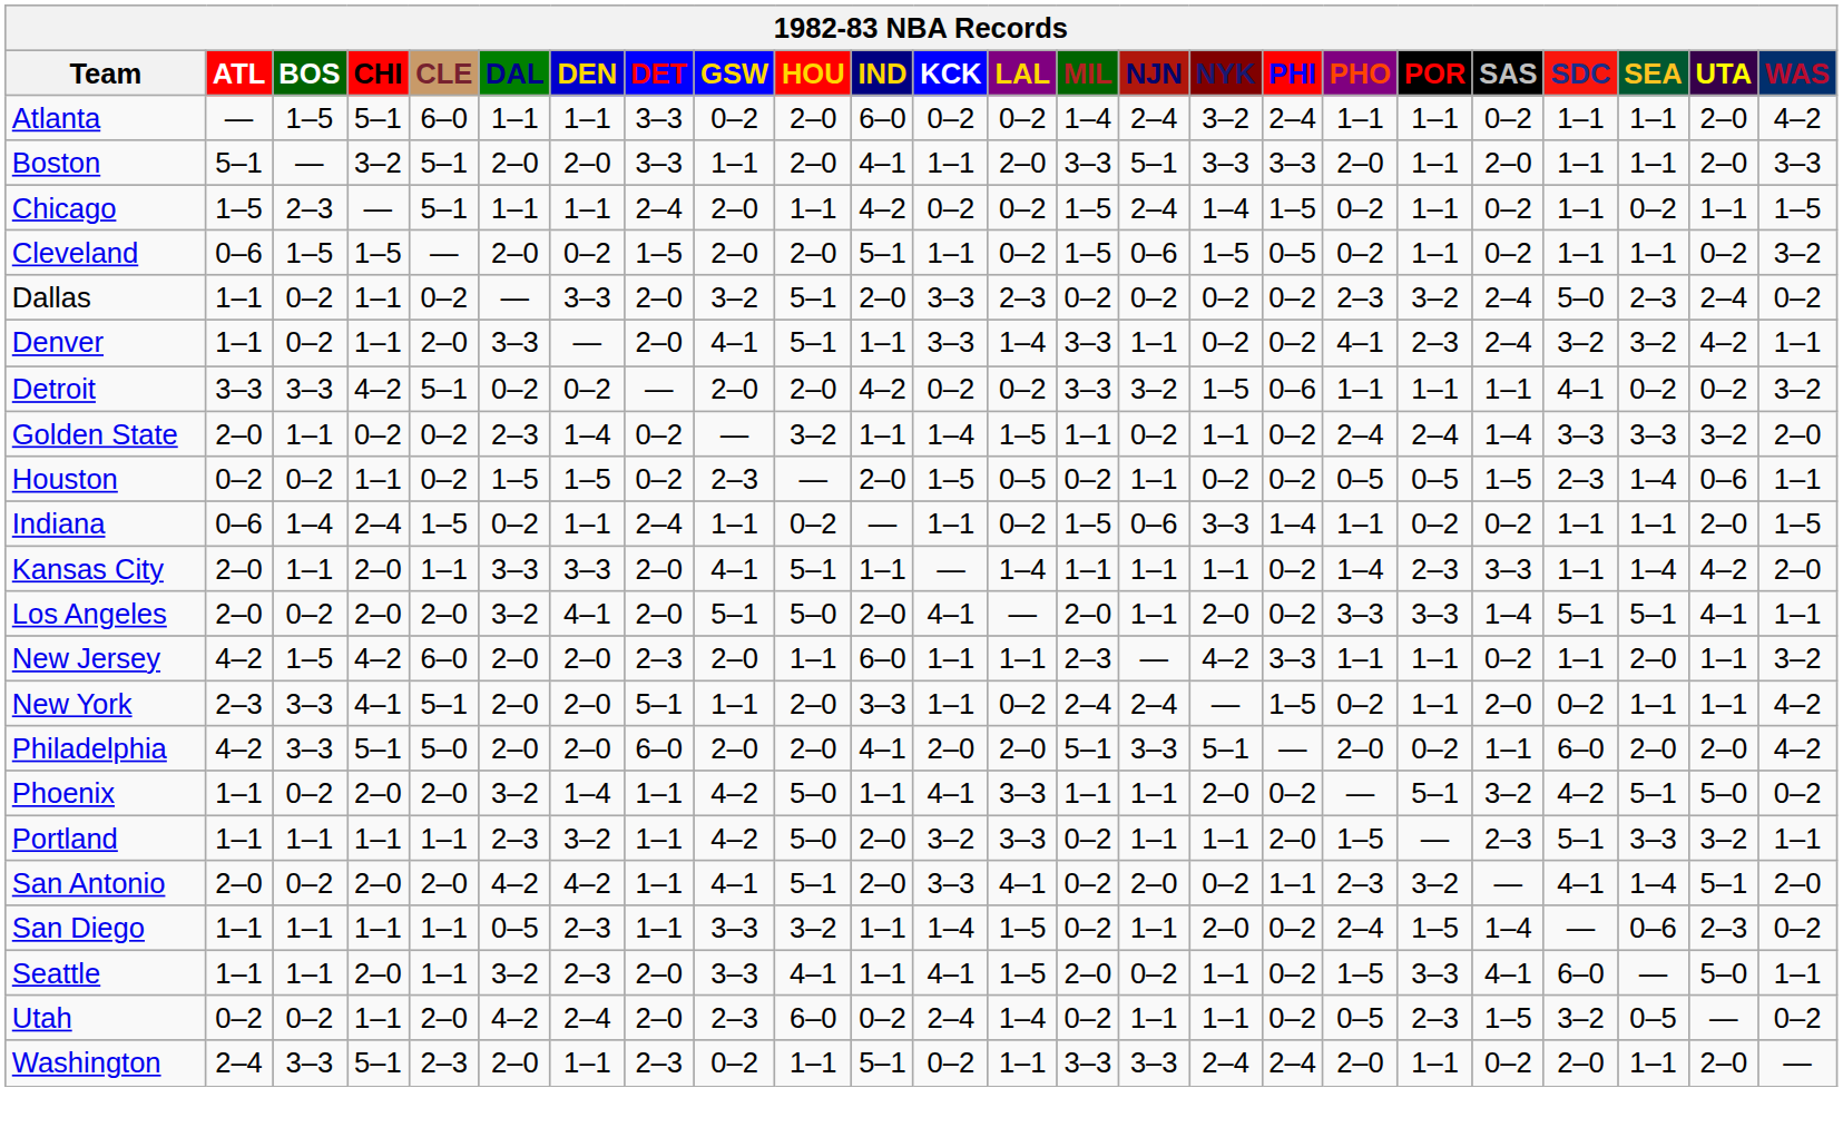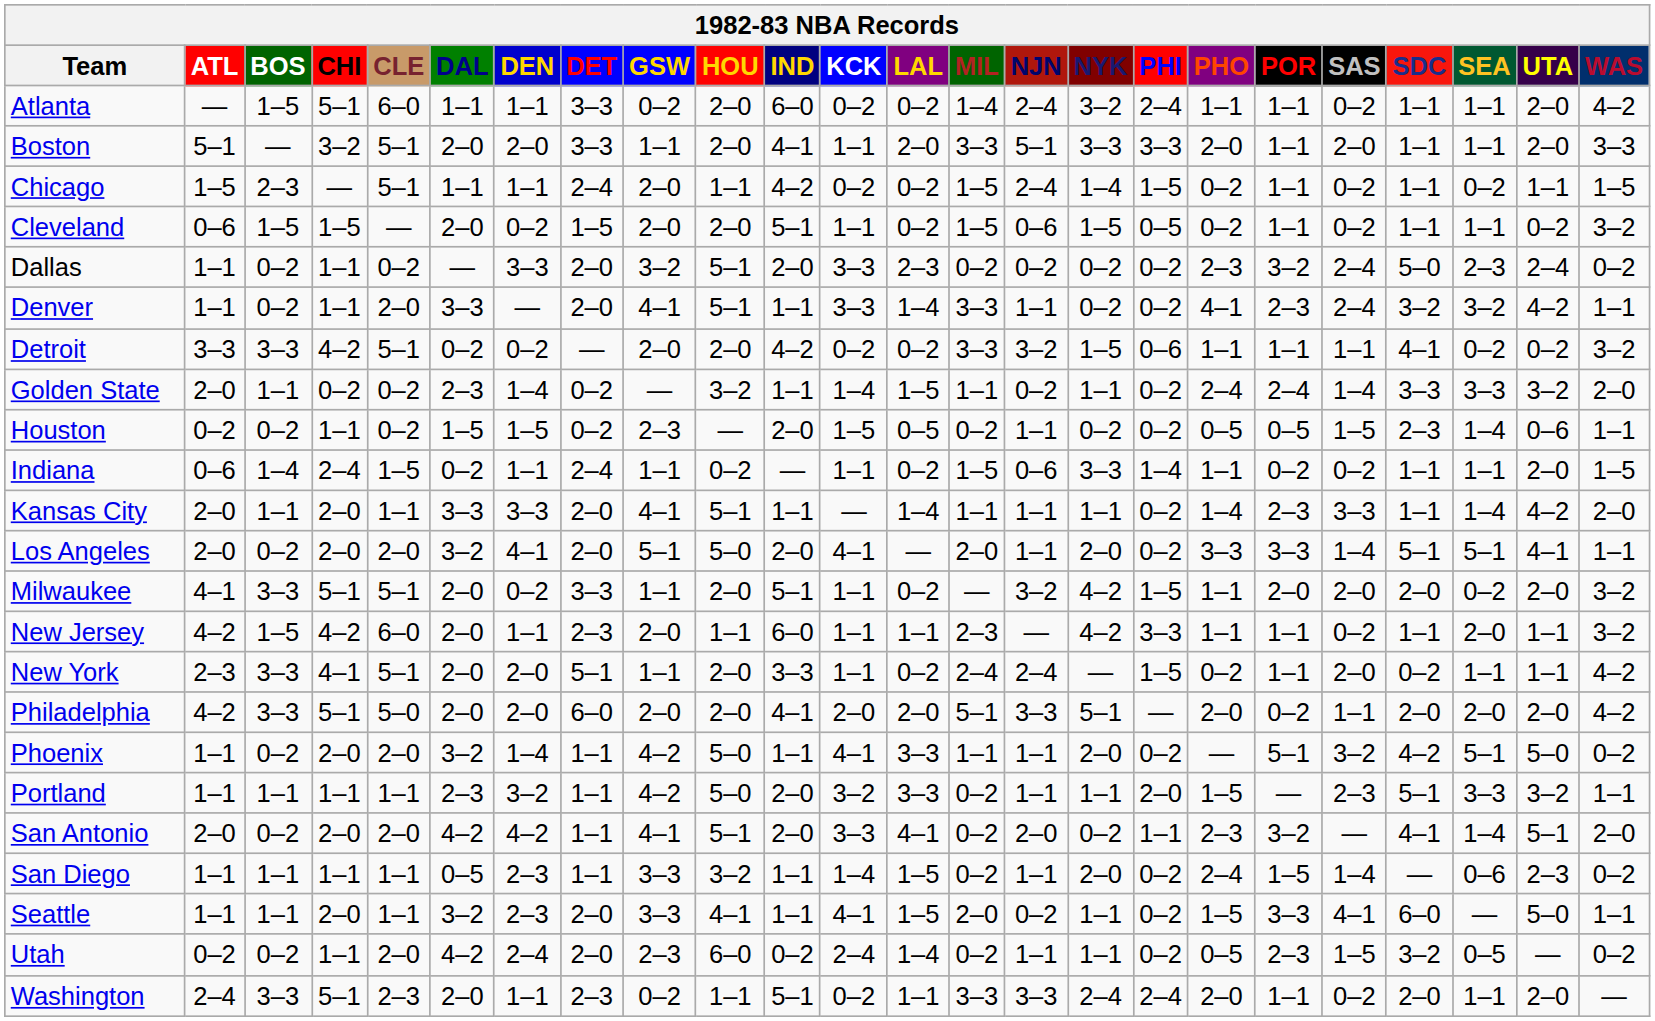+ row: Milwaukee | 4–1 | 3–3 | 5–1 | 5–1 | 2–0 | 0–2 | 3–3 | 1–1 | 2–0 | 5–1 | 1–1 | 0–2 | — | 3–2 | 4–2 | 1–5 | 1–1 | 2–0 | 2–0 | 2–0 | 0–2 | 2–0 | 3–2
New Jersey | DEN: 2–0 -> 1–1
Philadelphia | SDC: 6–0 -> 2–0
